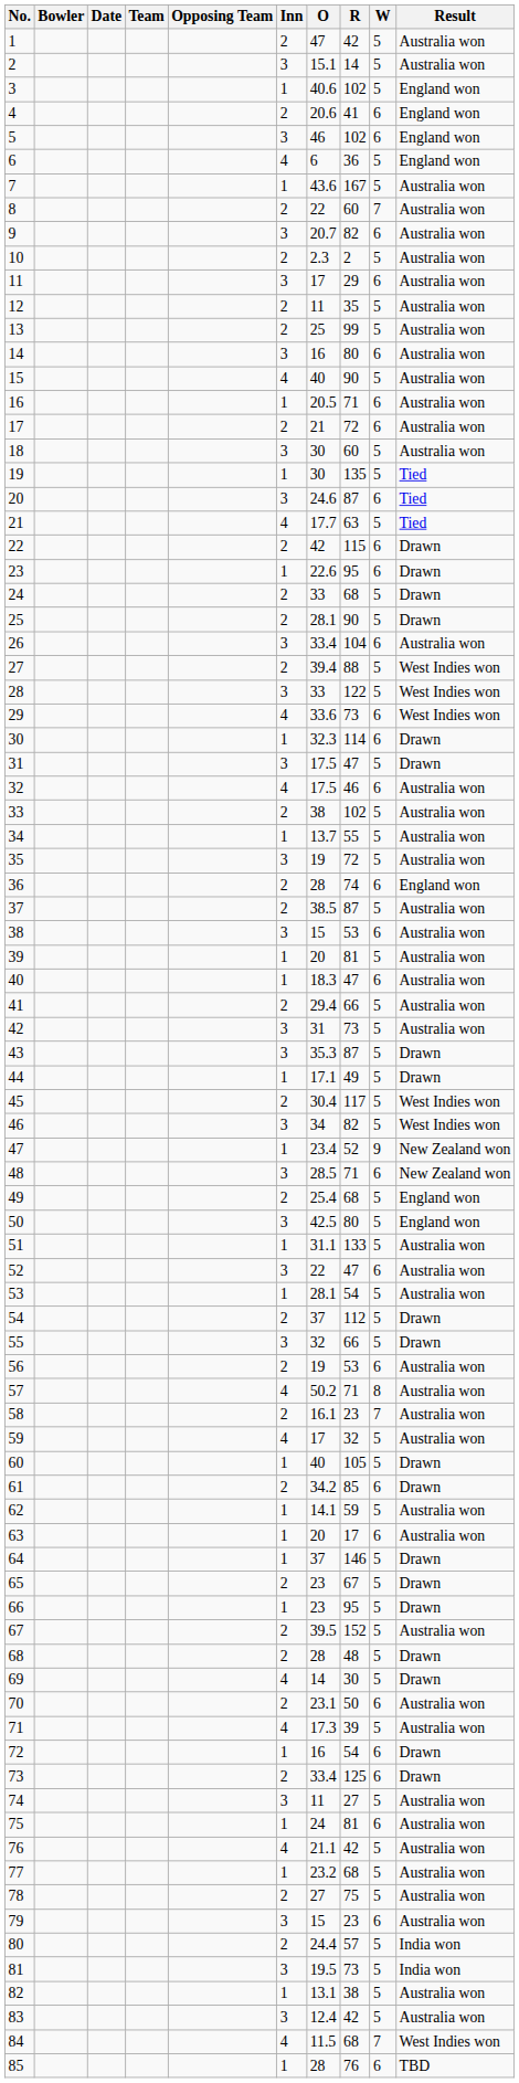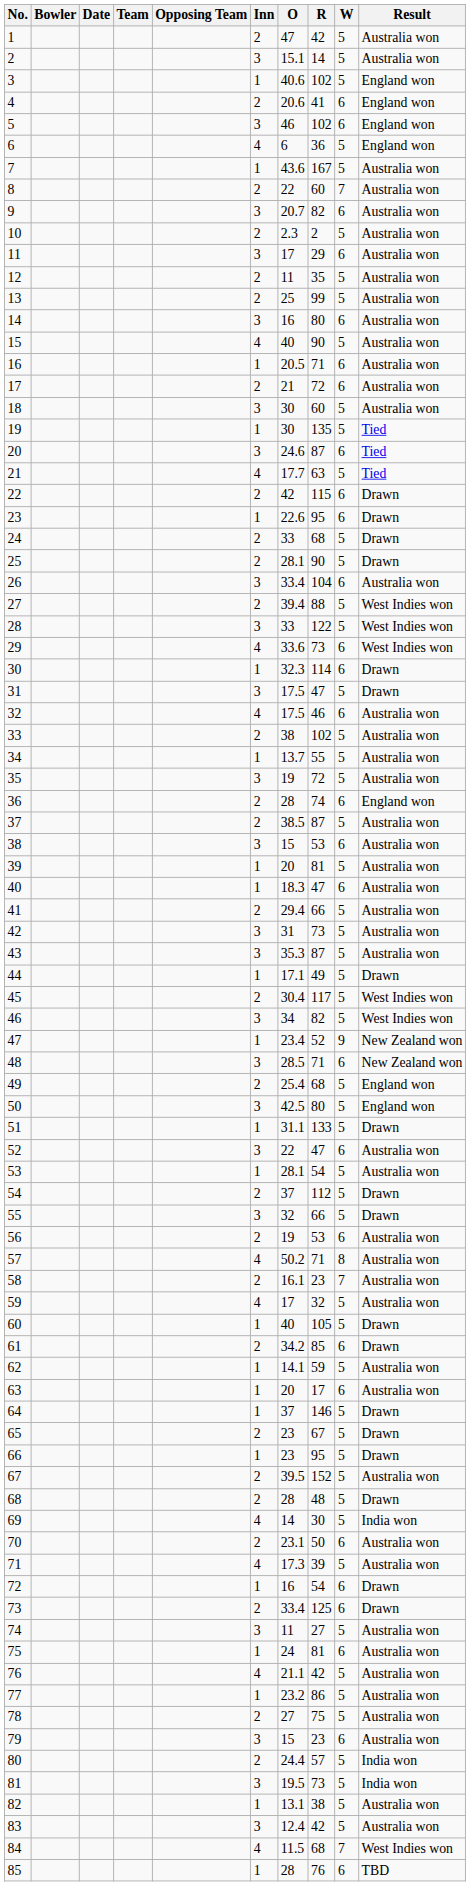43 | Result: Drawn -> Australia won
51 | Result: Australia won -> Drawn
69 | Result: Drawn -> India won
77 | R: 68 -> 86
